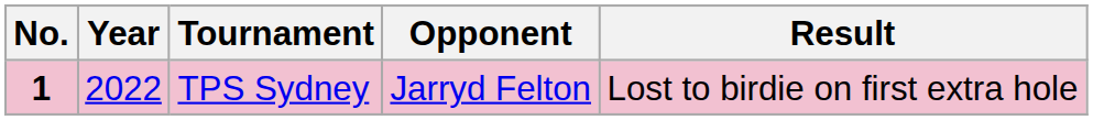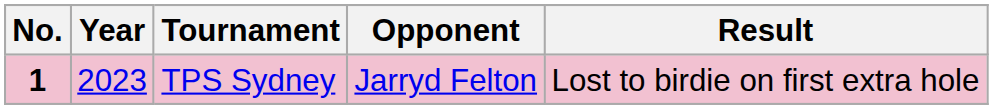TPS Sydney | Year: 2022 -> 2023
